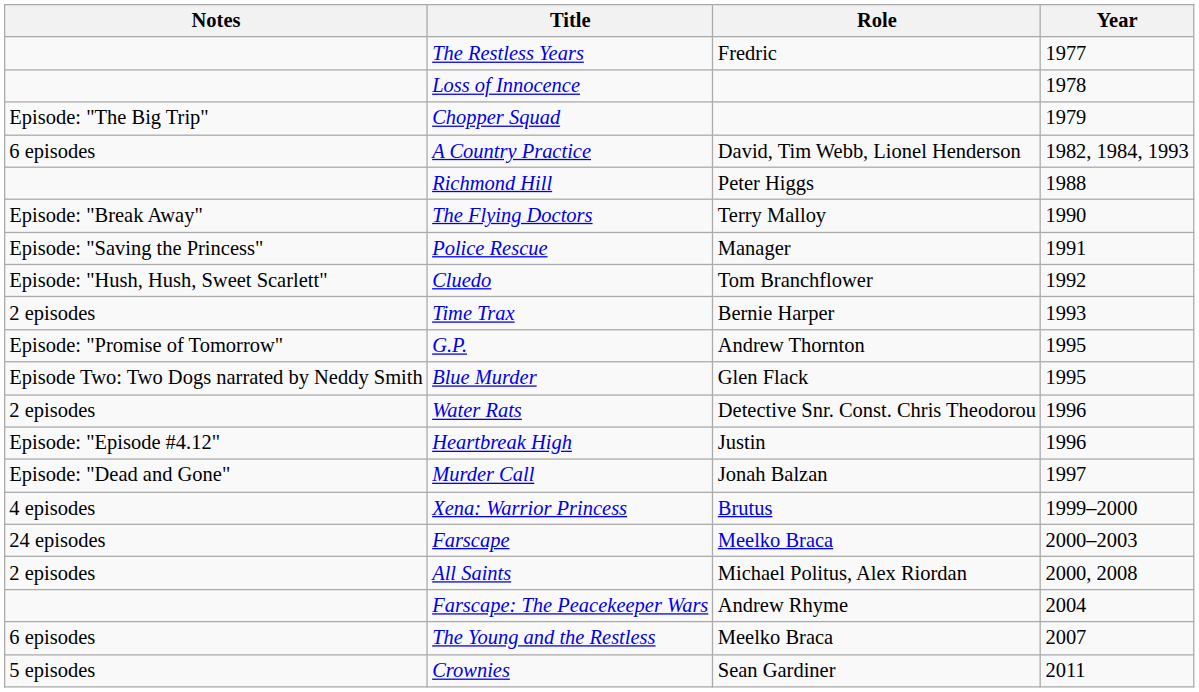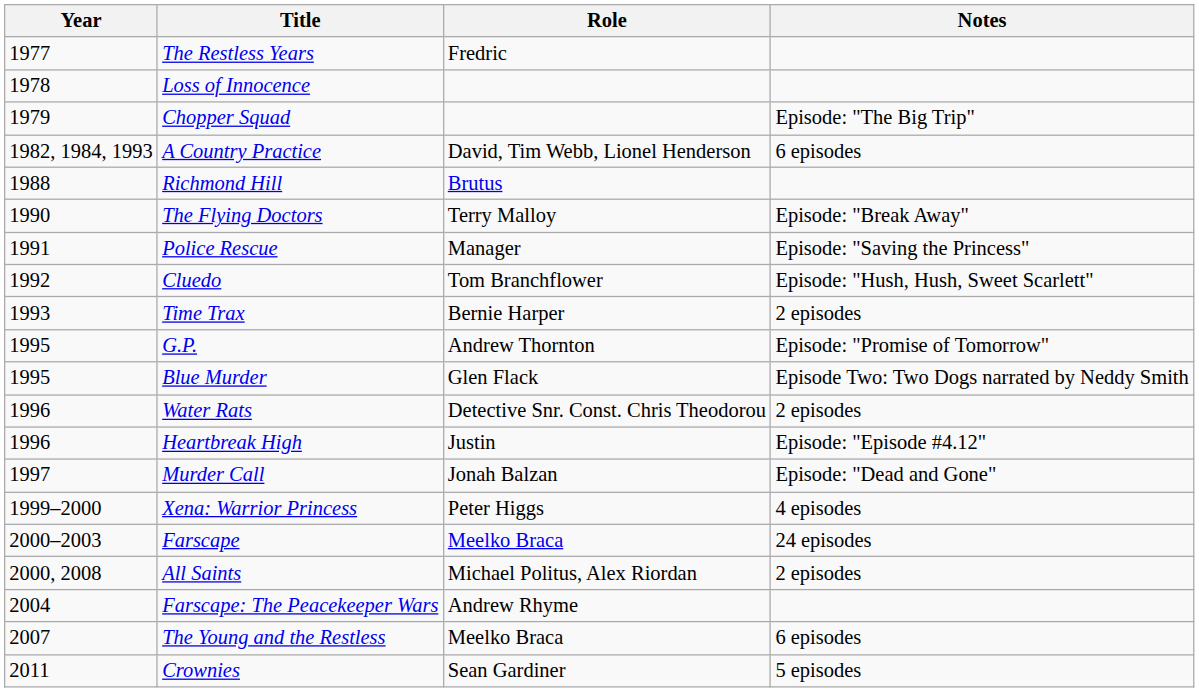columns swapped: Year <-> Notes
Richmond Hill | Role: Peter Higgs -> Brutus
Xena: Warrior Princess | Role: Brutus -> Peter Higgs
